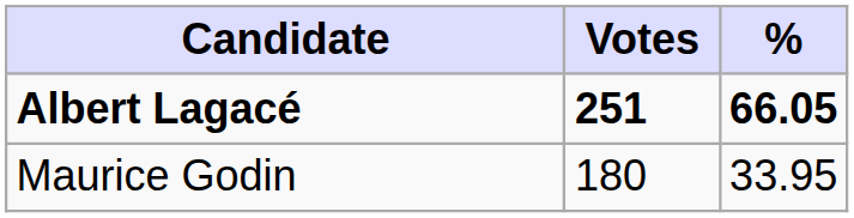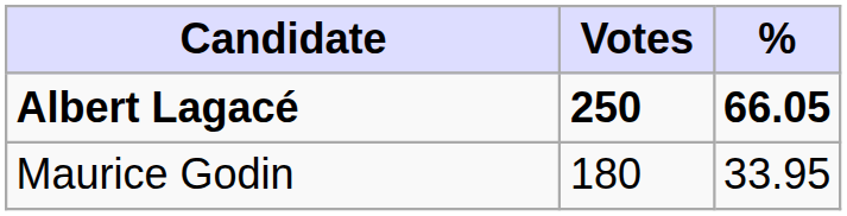Albert Lagacé | Votes: 251 -> 250
